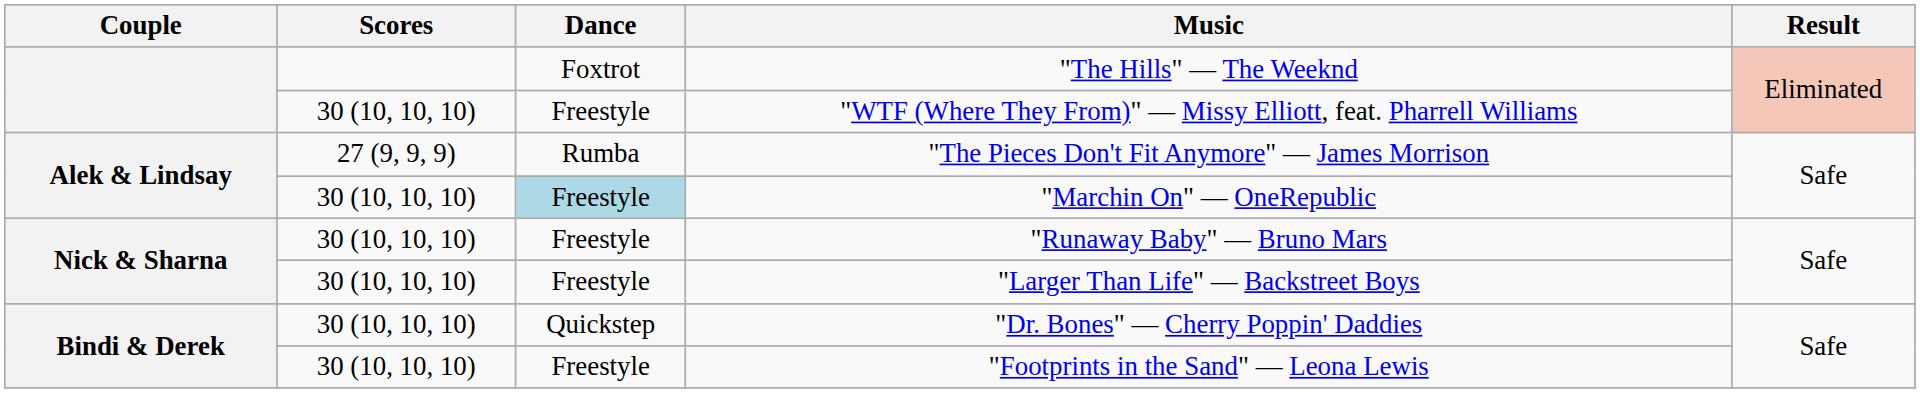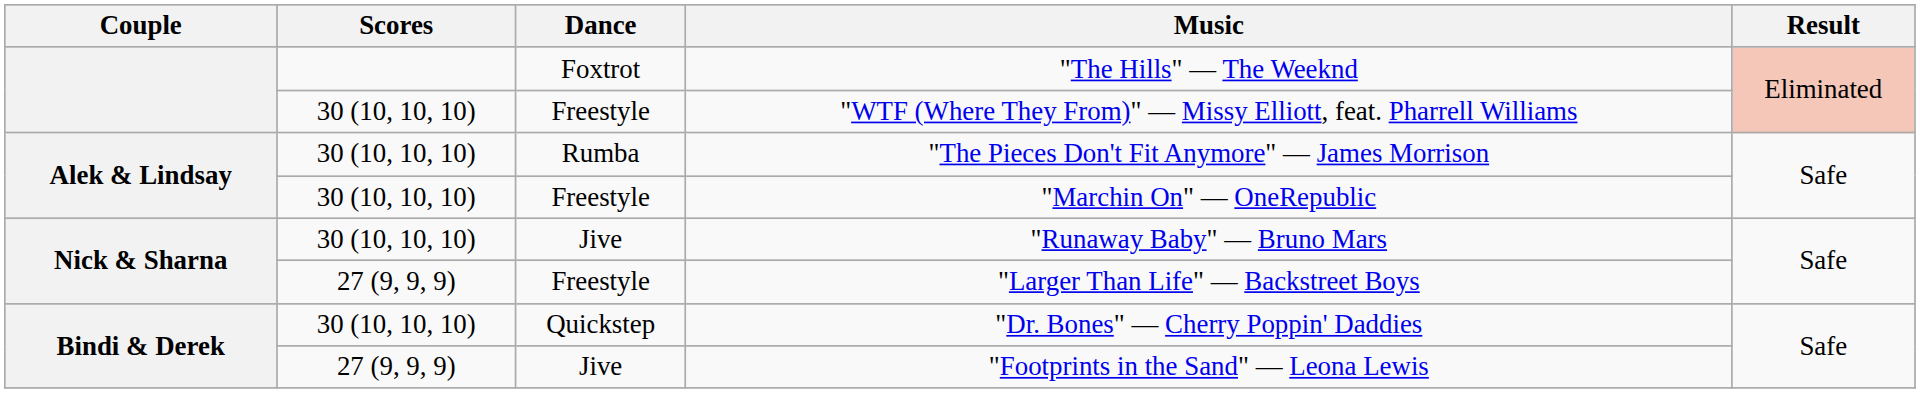"The Pieces Don't Fit Anymore" — James Morrison | Scores: 27 (9, 9, 9) -> 30 (10, 10, 10)
"Marchin On" — OneRepublic | Dance: lightblue background -> no background
"Runaway Baby" — Bruno Mars | Dance: Freestyle -> Jive
"Larger Than Life" — Backstreet Boys | Scores: 30 (10, 10, 10) -> 27 (9, 9, 9)
"Footprints in the Sand" — Leona Lewis | Scores: 30 (10, 10, 10) -> 27 (9, 9, 9)
"Footprints in the Sand" — Leona Lewis | Dance: Freestyle -> Jive
